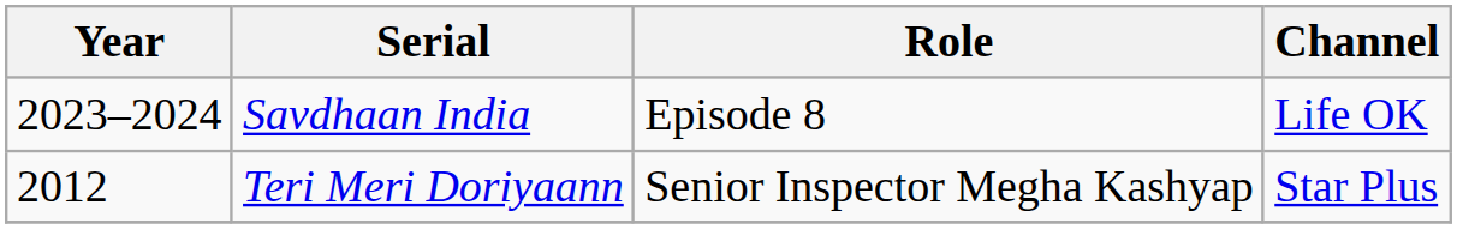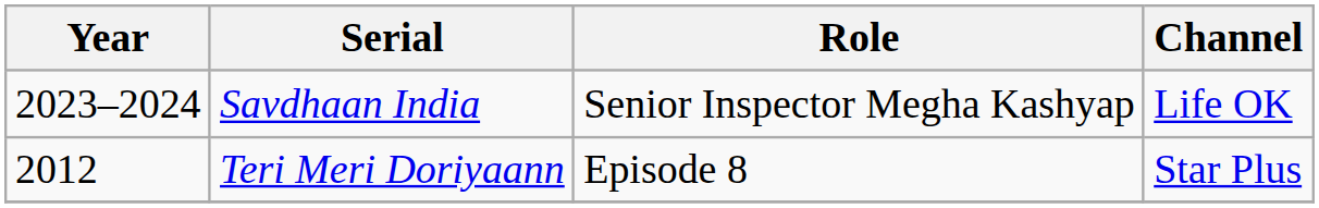Savdhaan India | Role: Episode 8 -> Senior Inspector Megha Kashyap
Teri Meri Doriyaann | Role: Senior Inspector Megha Kashyap -> Episode 8
